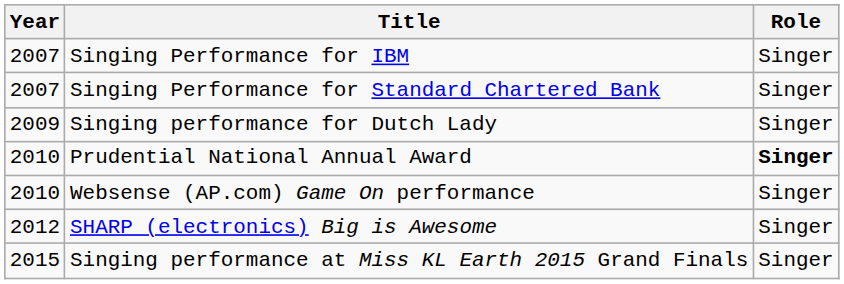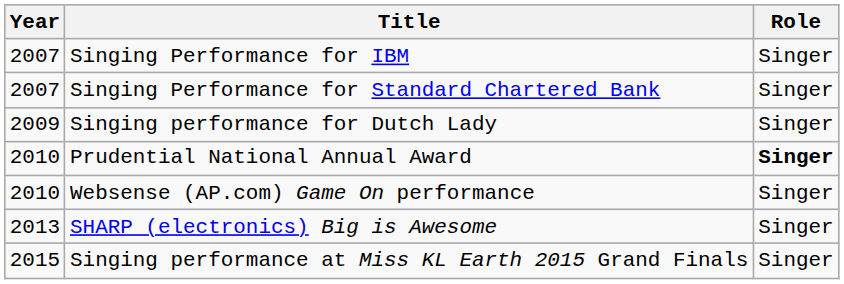SHARP (electronics) Big is Awesome | Year: 2012 -> 2013
